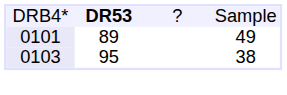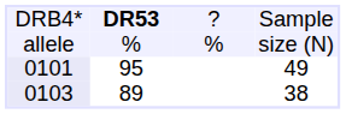+ row: allele | % | % | size (N)
0101 | column 2: 89 -> 95
0103 | column 2: 95 -> 89
